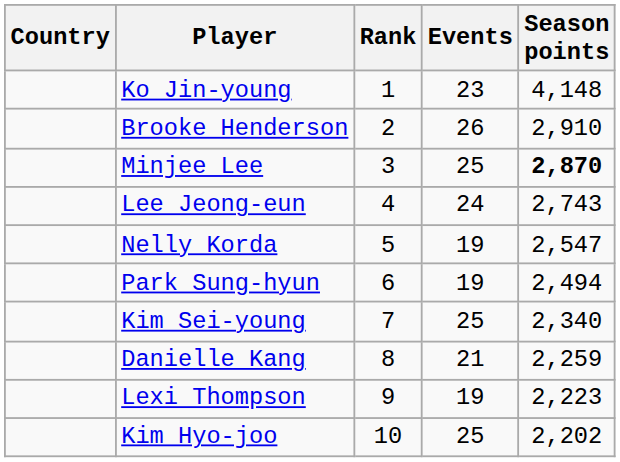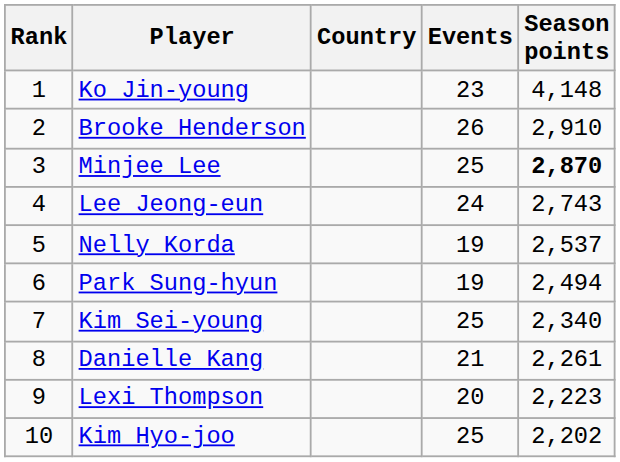columns swapped: Rank <-> Country
Nelly Korda | Season points: 2,547 -> 2,537
Danielle Kang | Season points: 2,259 -> 2,261
Lexi Thompson | Events: 19 -> 20
